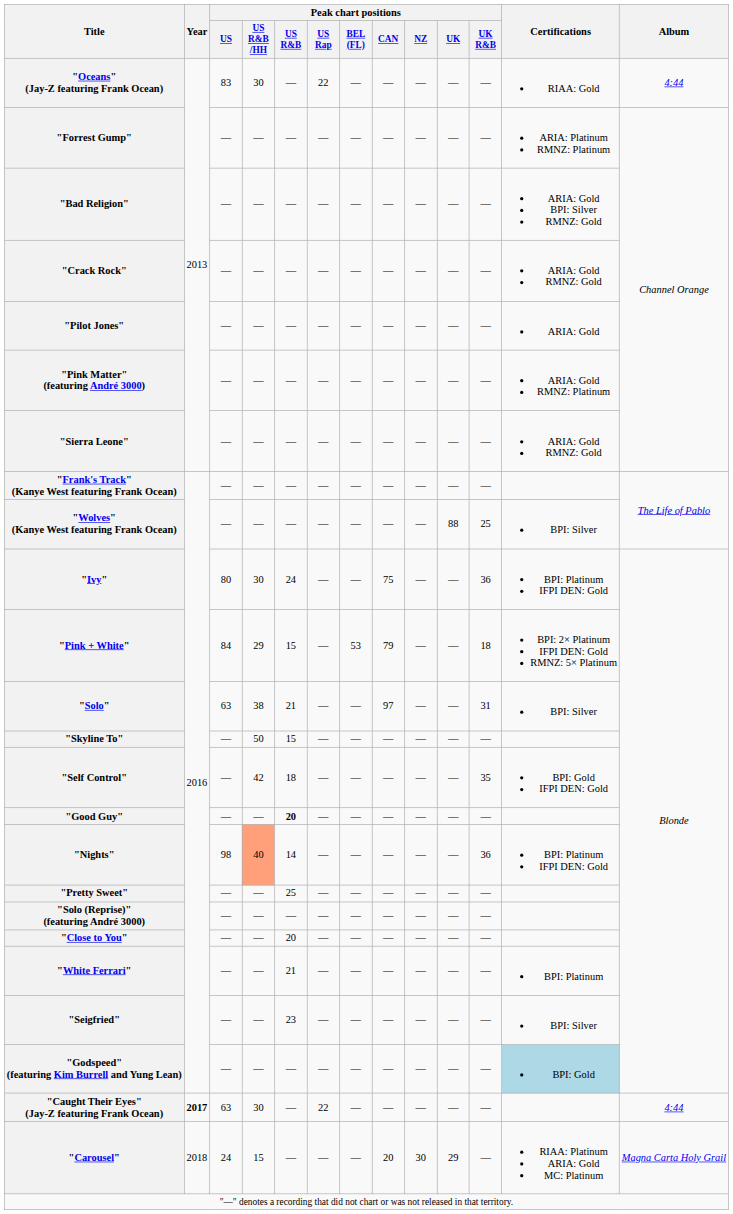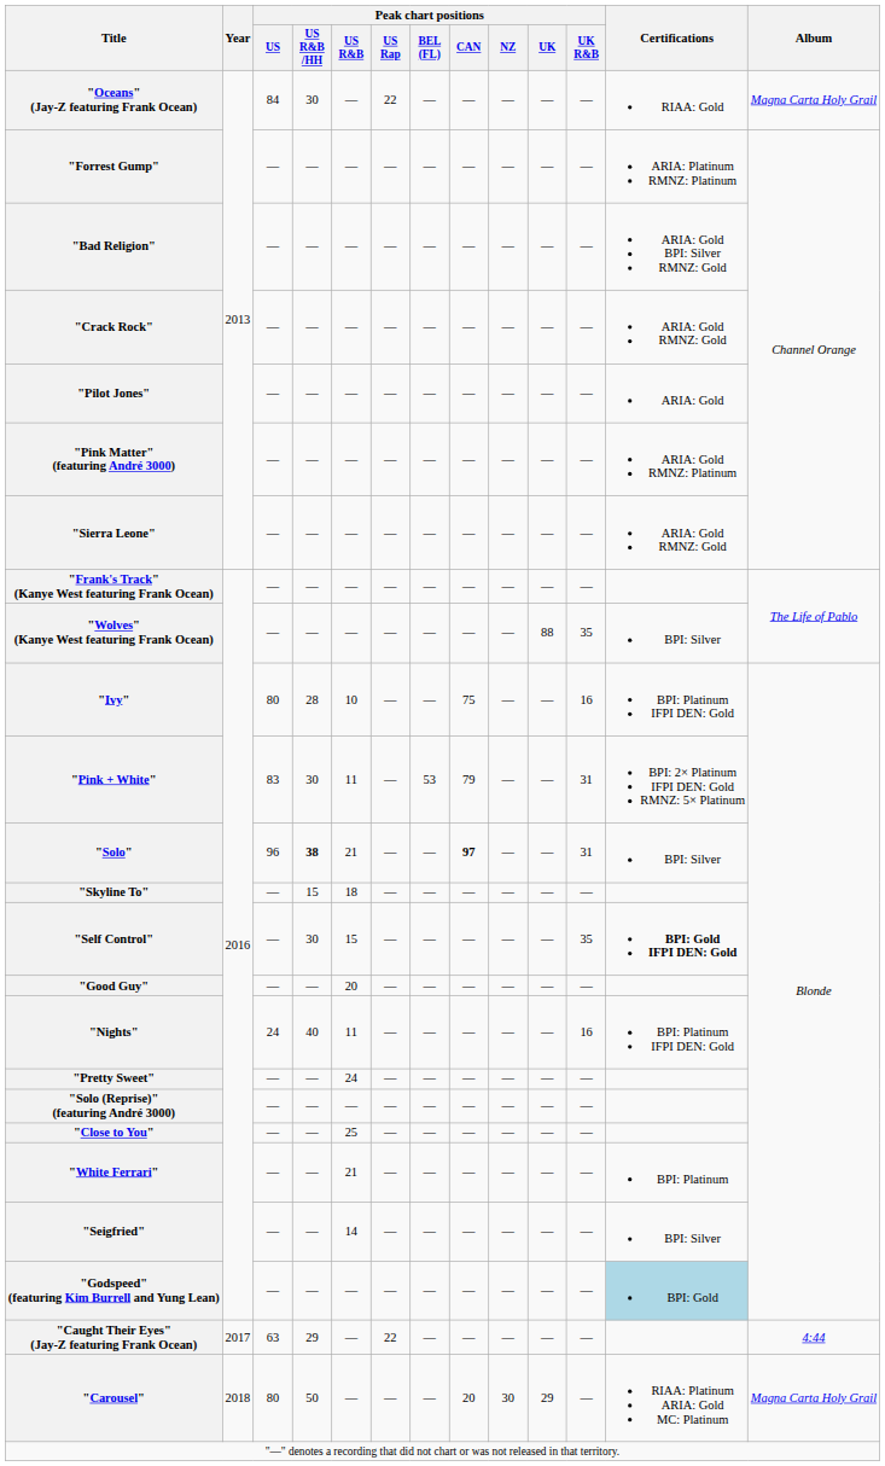"Oceans" (Jay-Z featuring Frank Ocean) | Peak chart positions / US: 83 -> 84
"Oceans" (Jay-Z featuring Frank Ocean) | Album: 4:44 -> Magna Carta Holy Grail
"Wolves" (Kanye West featuring Frank Ocean) | Peak chart positions / UK R&B: 25 -> 35
"Ivy" | Peak chart positions / US R&B /HH: 30 -> 28
"Ivy" | Peak chart positions / US R&B: 24 -> 10
"Ivy" | Peak chart positions / UK R&B: 36 -> 16
"Pink + White" | Peak chart positions / US: 84 -> 83
"Pink + White" | Peak chart positions / US R&B /HH: 29 -> 30
"Pink + White" | Peak chart positions / US R&B: 15 -> 11
"Pink + White" | Peak chart positions / UK R&B: 18 -> 31
"Solo" | Peak chart positions / US: 63 -> 96
"Solo" | Peak chart positions / US R&B /HH: normal -> bold
"Solo" | Peak chart positions / CAN: normal -> bold
"Skyline To" | Peak chart positions / US R&B /HH: 50 -> 15
"Skyline To" | Peak chart positions / US R&B: 15 -> 18
"Self Control" | Peak chart positions / US R&B /HH: 42 -> 30
"Self Control" | Peak chart positions / US R&B: 18 -> 15
"Self Control" | Certifications: normal -> bold
"Good Guy" | Peak chart positions / US R&B: bold -> normal
"Nights" | Peak chart positions / US: 98 -> 24
"Nights" | Peak chart positions / US R&B /HH: lightsalmon background -> no background
"Nights" | Peak chart positions / US R&B: 14 -> 11
"Nights" | Peak chart positions / UK R&B: 36 -> 16
"Pretty Sweet" | Peak chart positions / US R&B: 25 -> 24
"Close to You" | Peak chart positions / US R&B: 20 -> 25
"Seigfried" | Peak chart positions / US R&B: 23 -> 14
"Caught Their Eyes" (Jay-Z featuring Frank Ocean) | Year: bold -> normal
"Caught Their Eyes" (Jay-Z featuring Frank Ocean) | Peak chart positions / US R&B /HH: 30 -> 29
"Carousel" | Peak chart positions / US: 24 -> 80
"Carousel" | Peak chart positions / US R&B /HH: 15 -> 50
